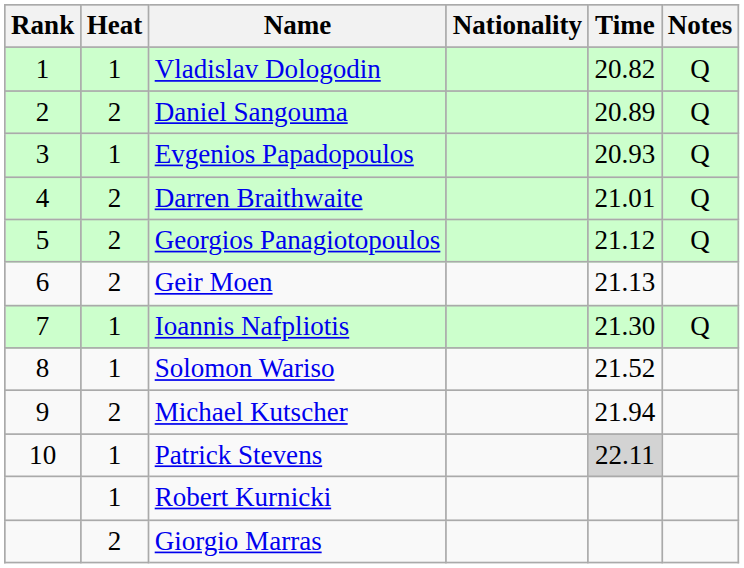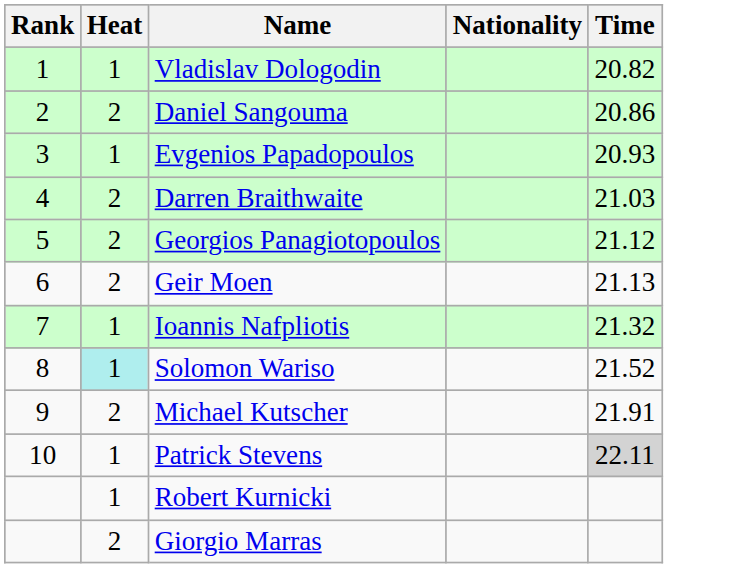- column: Notes | Q | Q | Q | Q | Q | Q
Daniel Sangouma | Time: 20.89 -> 20.86
Darren Braithwaite | Time: 21.01 -> 21.03
Ioannis Nafpliotis | Time: 21.30 -> 21.32
Solomon Wariso | Heat: no background -> paleturquoise background
Michael Kutscher | Time: 21.94 -> 21.91
